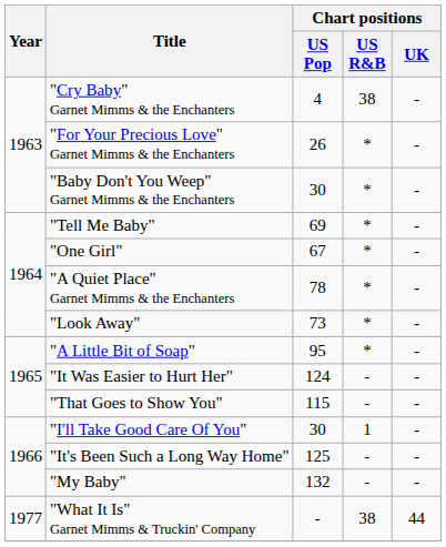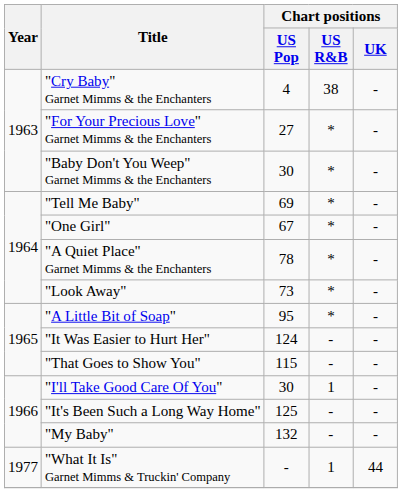"For Your Precious Love" Garnet Mimms & the Enchanters | Chart positions / US Pop: 26 -> 27
"What It Is" Garnet Mimms & Truckin' Company | Chart positions / US R&B: 38 -> 1
